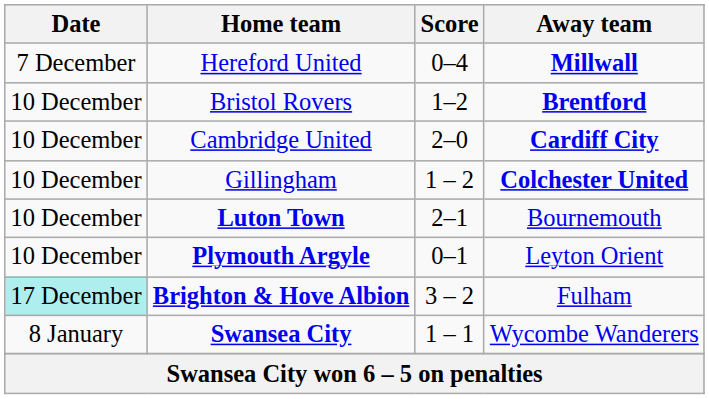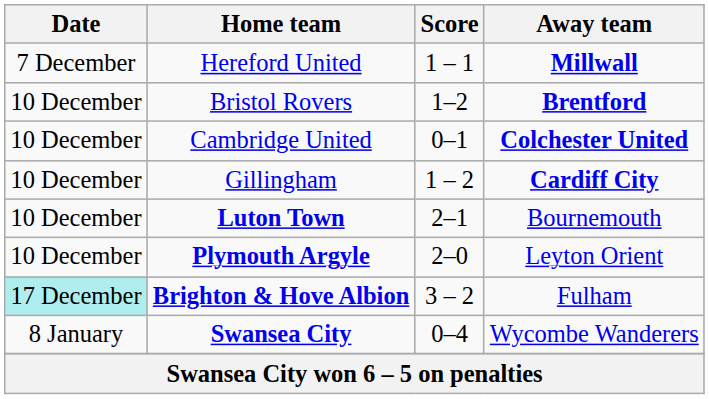Hereford United | Score: 0–4 -> 1 – 1
Cambridge United | Score: 2–0 -> 0–1
Cambridge United | Away team: Cardiff City -> Colchester United
Gillingham | Away team: Colchester United -> Cardiff City
Plymouth Argyle | Score: 0–1 -> 2–0
Swansea City | Score: 1 – 1 -> 0–4
